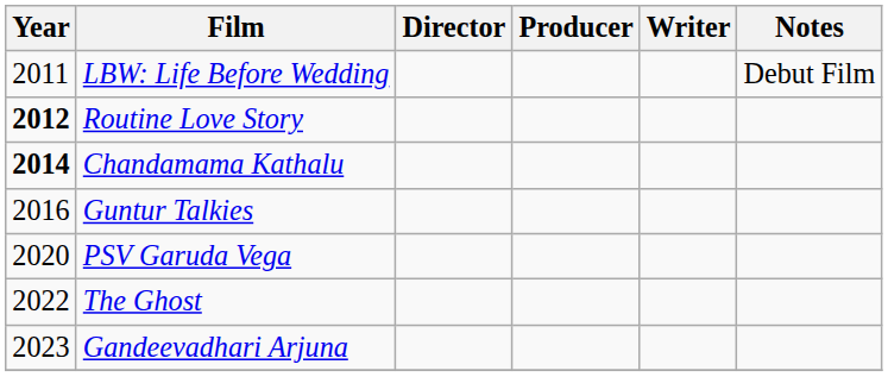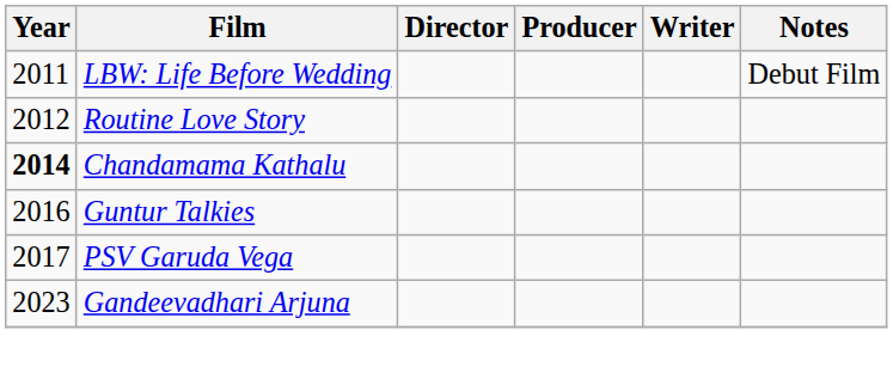Routine Love Story | Year: bold -> normal
PSV Garuda Vega | Year: 2020 -> 2017
- row: 2022 | The Ghost
